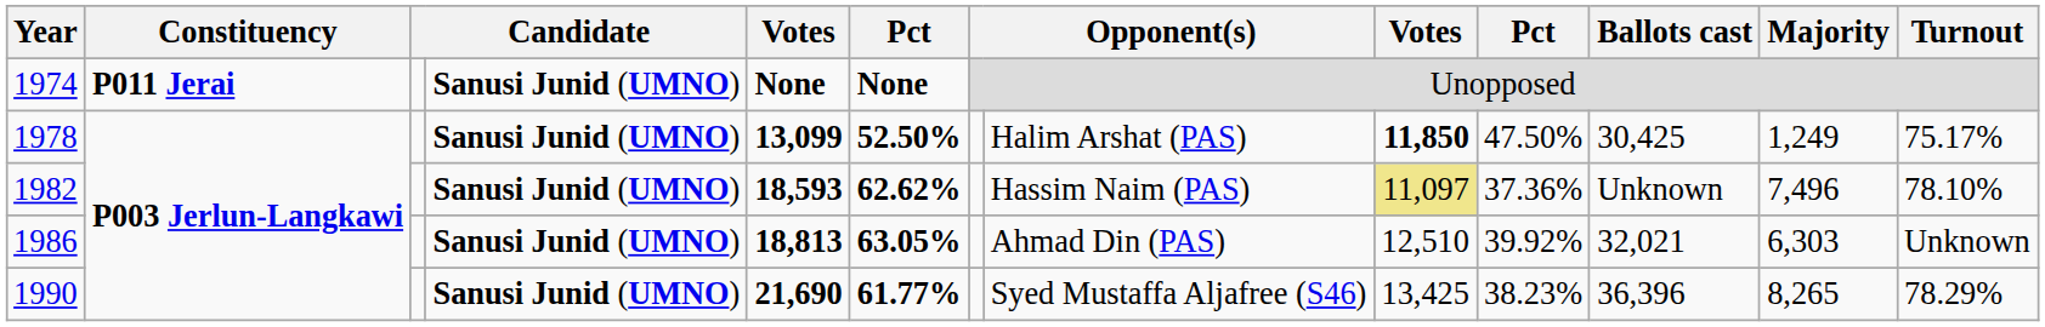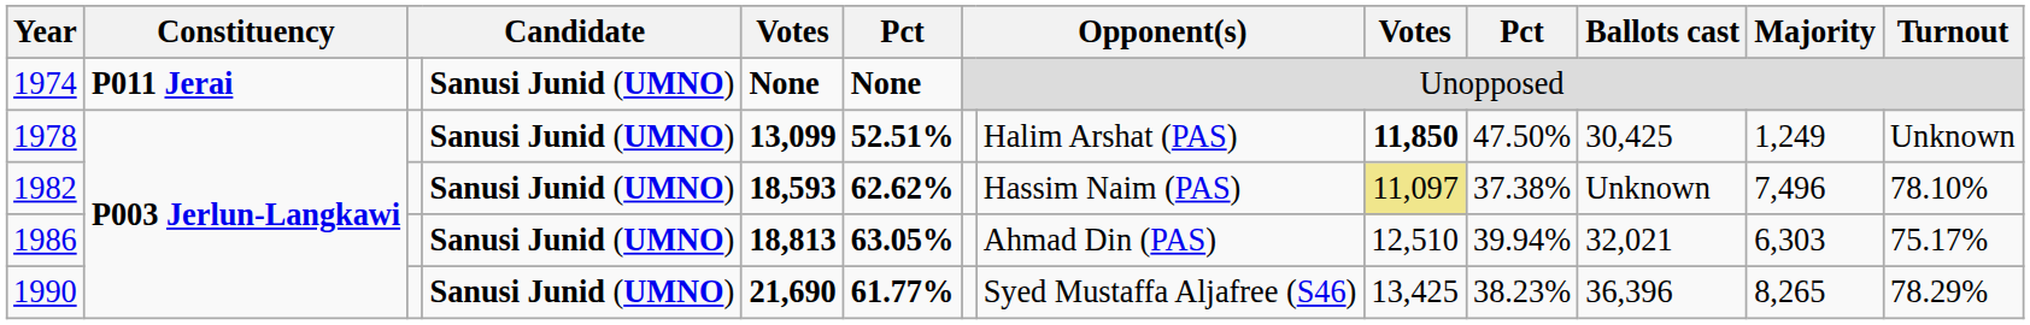1978 | column 6: 52.50% -> 52.51%
1978 | Turnout: 75.17% -> Unknown
1982 | column 10: 37.36% -> 37.38%
1986 | column 10: 39.92% -> 39.94%
1986 | Turnout: Unknown -> 75.17%
